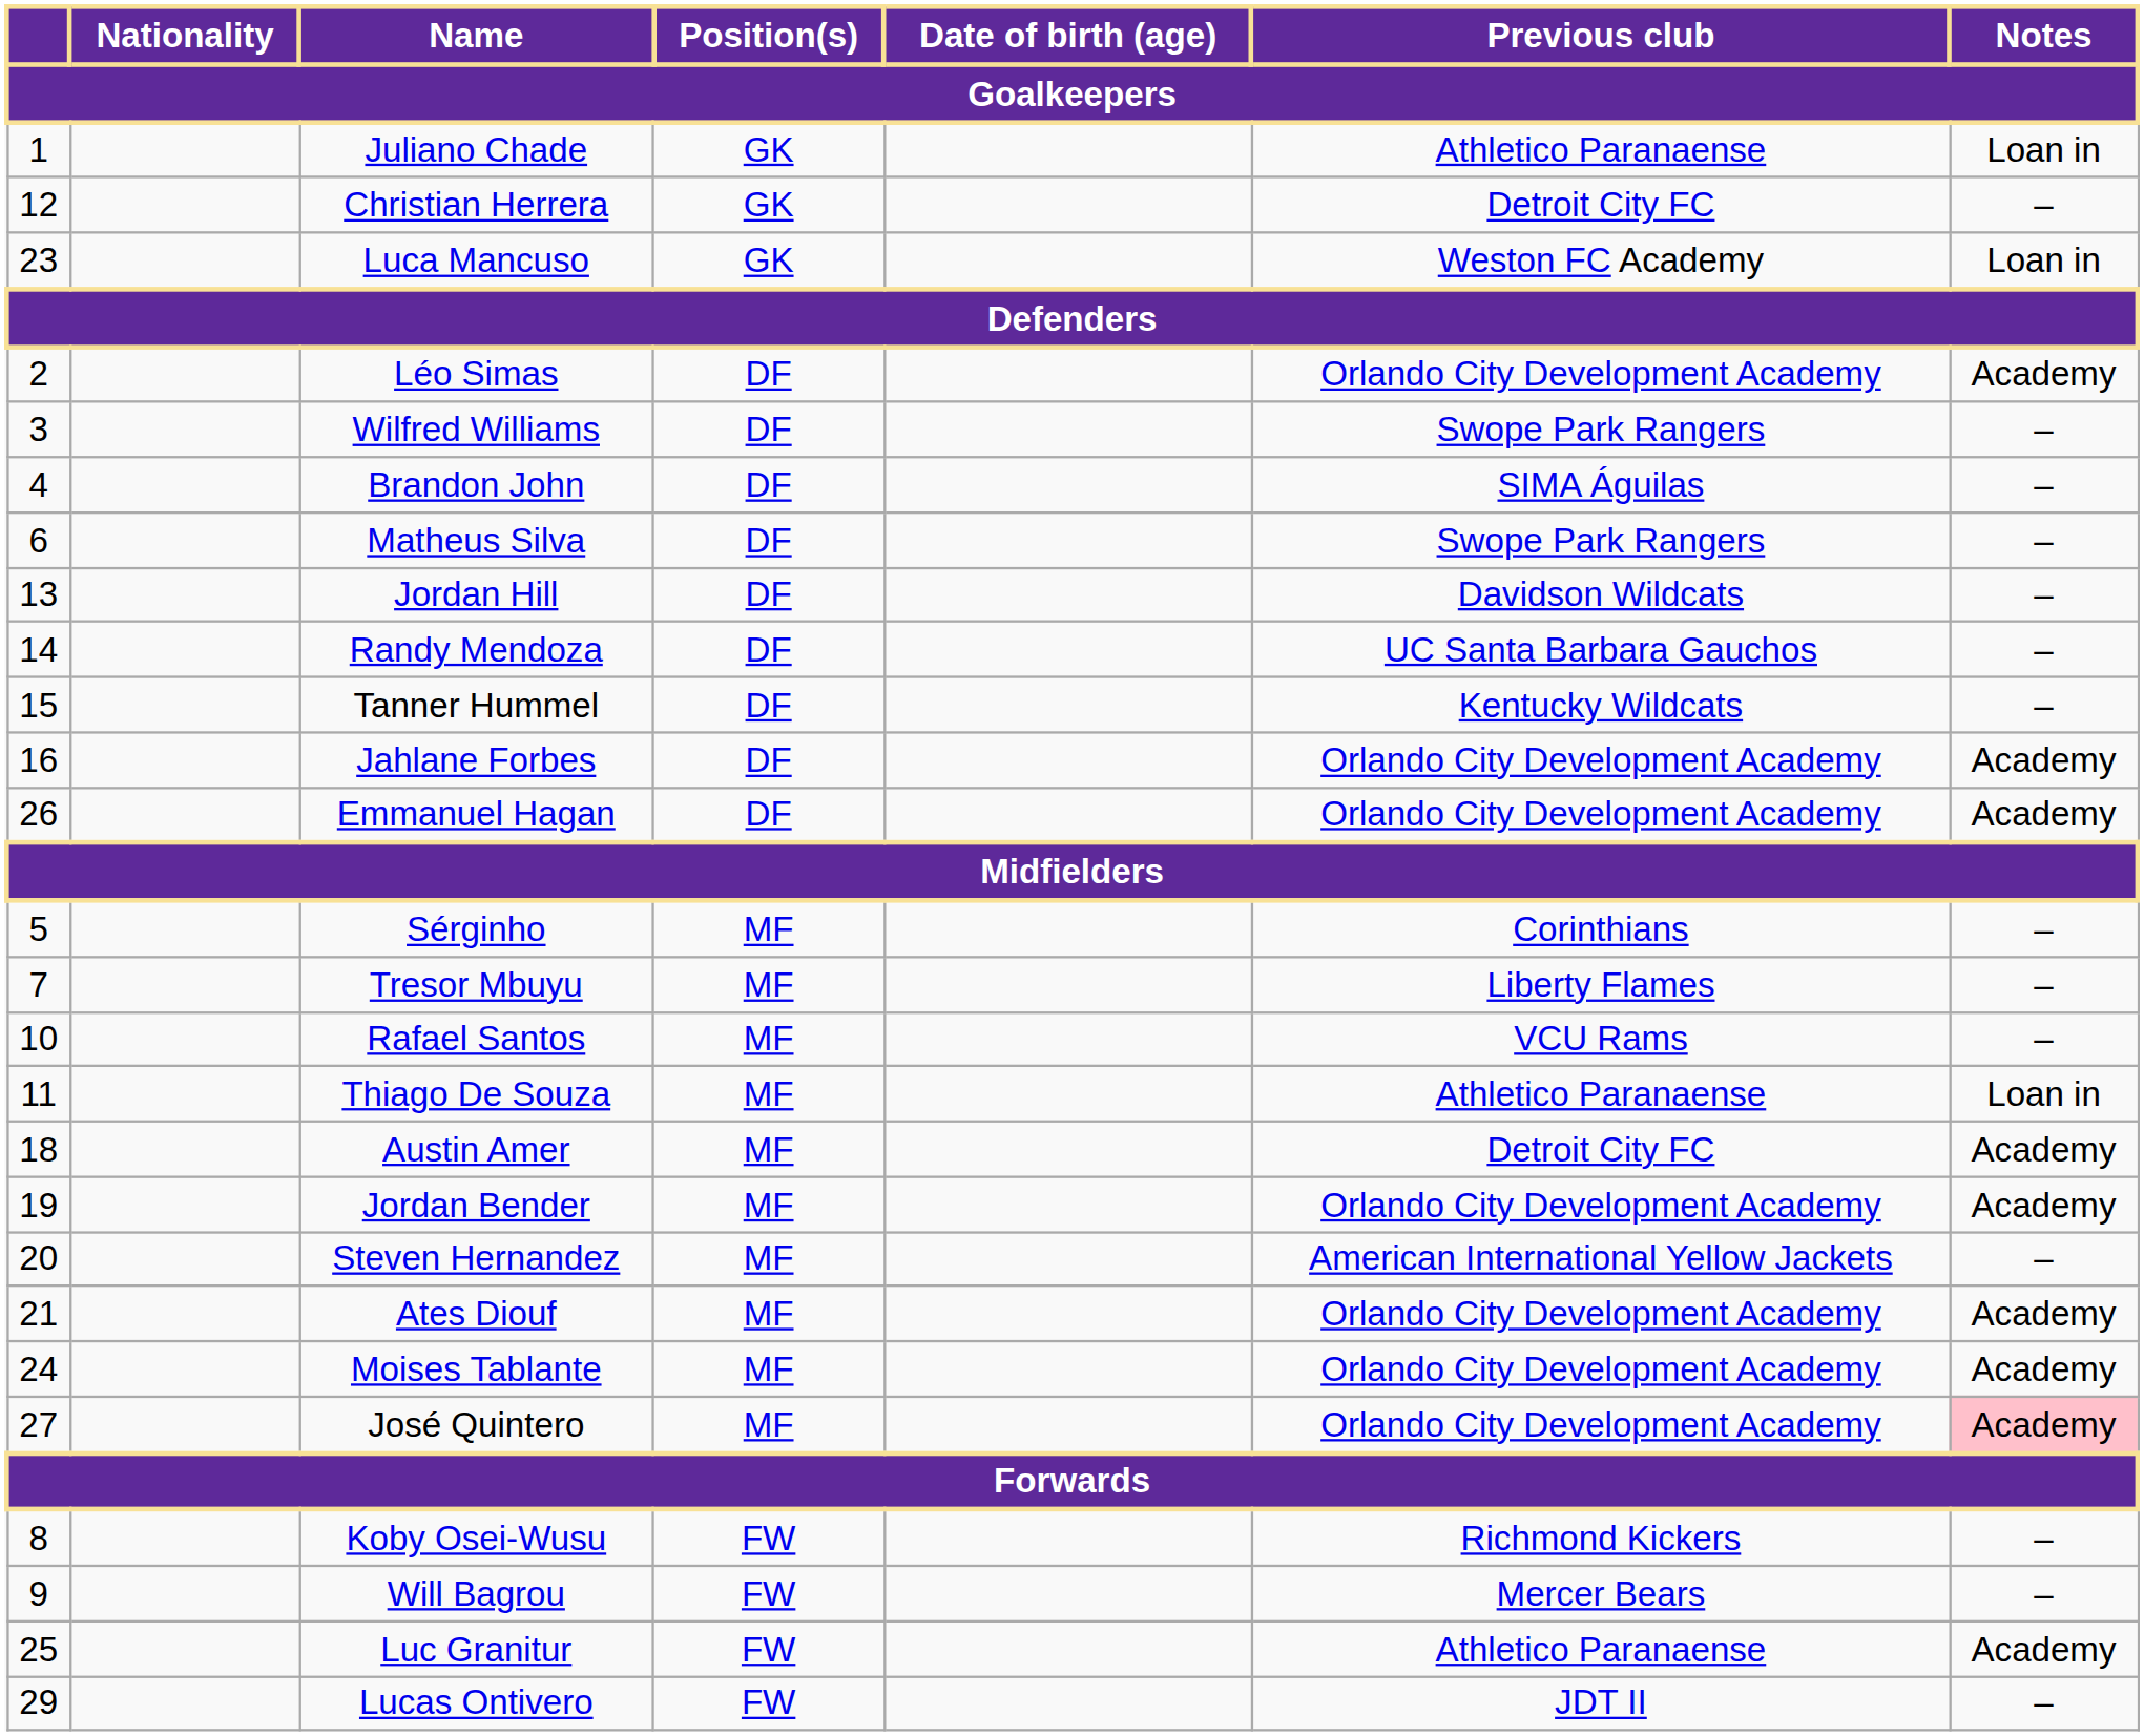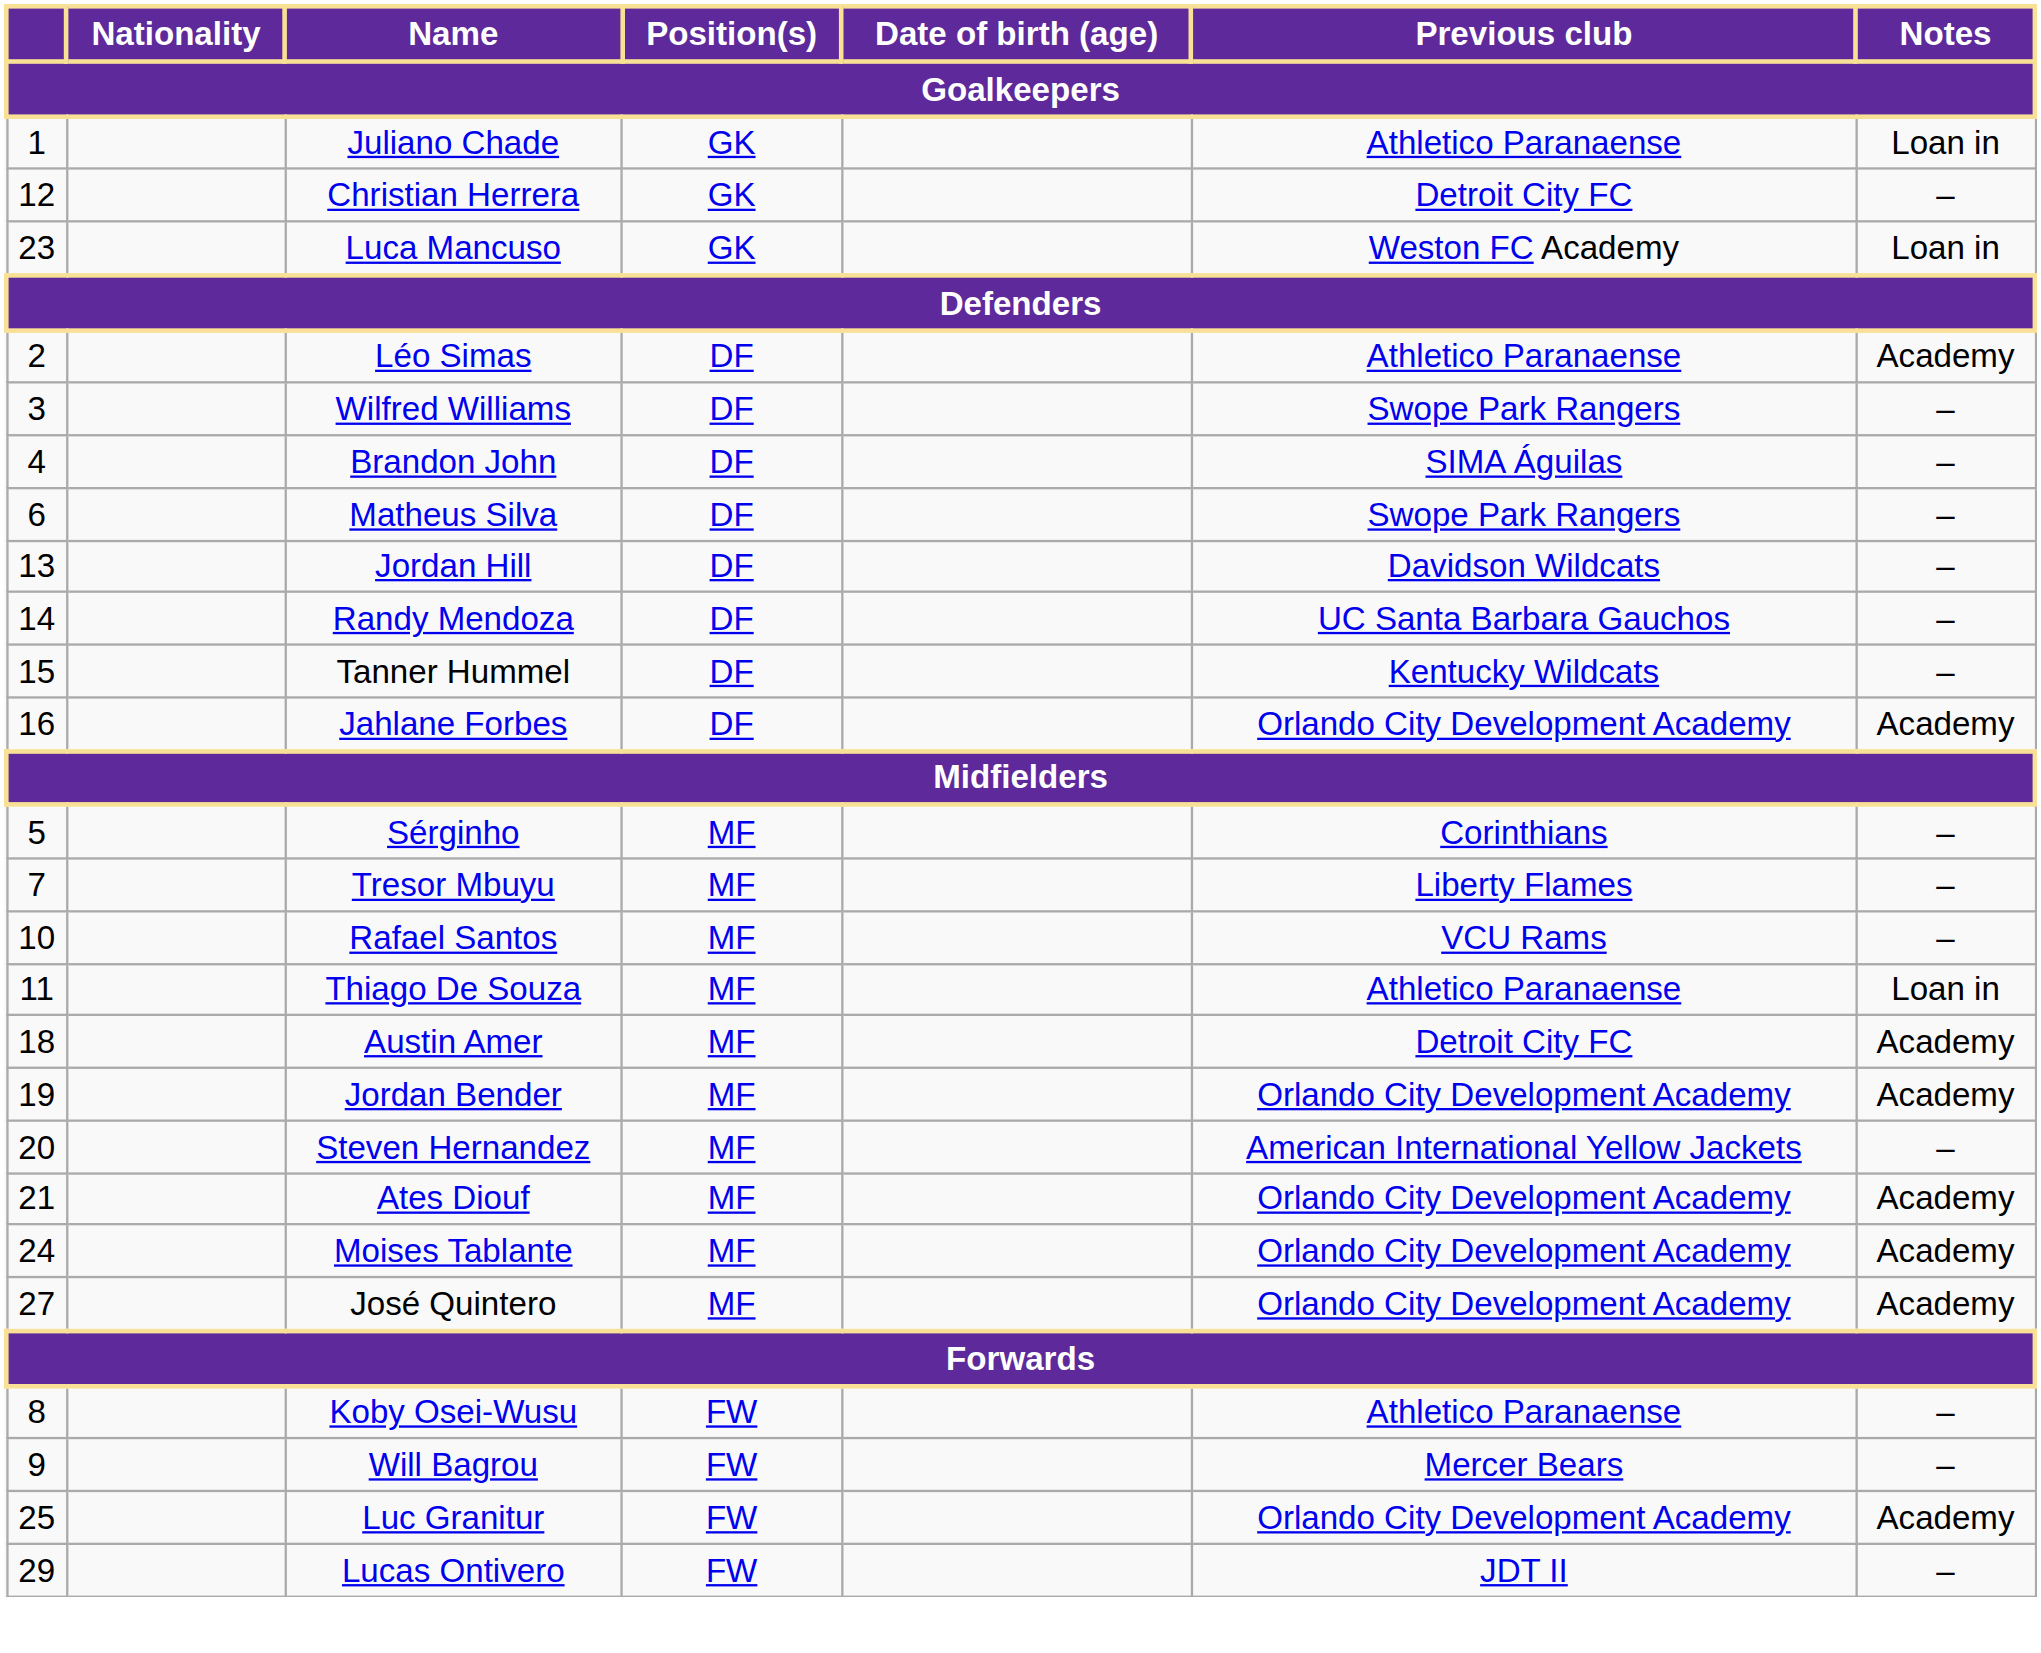Léo Simas | Previous club: Orlando City Development Academy -> Athletico Paranaense
- row: 26 | Emmanuel Hagan | DF | Orlando City Development Academy | Academy
José Quintero | Notes: pink background -> no background
Koby Osei-Wusu | Previous club: Richmond Kickers -> Athletico Paranaense
Luc Granitur | Previous club: Athletico Paranaense -> Orlando City Development Academy
